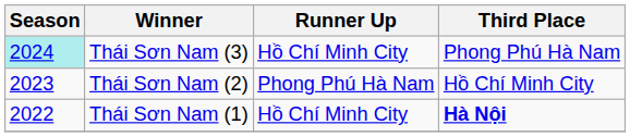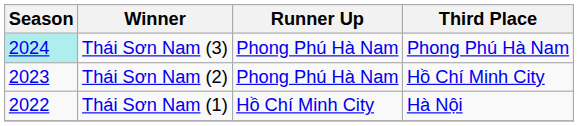Thái Sơn Nam (3) | Runner Up: Hồ Chí Minh City -> Phong Phú Hà Nam
Thái Sơn Nam (1) | Third Place: bold -> normal
